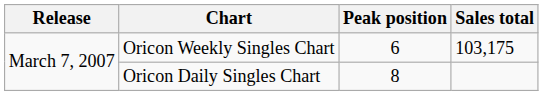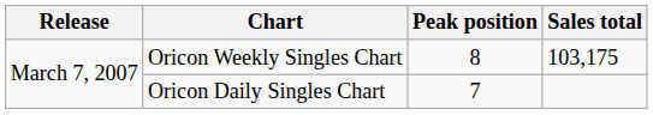Oricon Weekly Singles Chart | Peak position: 6 -> 8
Oricon Daily Singles Chart | Peak position: 8 -> 7
